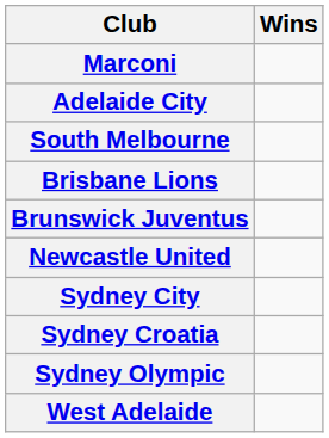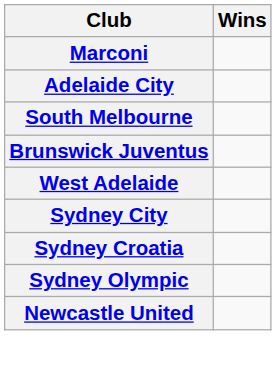- row: Brisbane Lions
rows swapped: Newcastle United <-> West Adelaide
